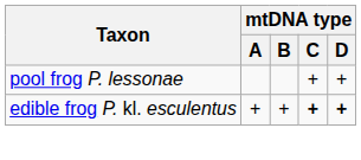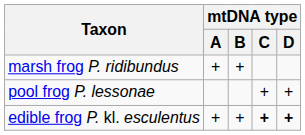+ row: marsh frog P. ridibundus | + | +
